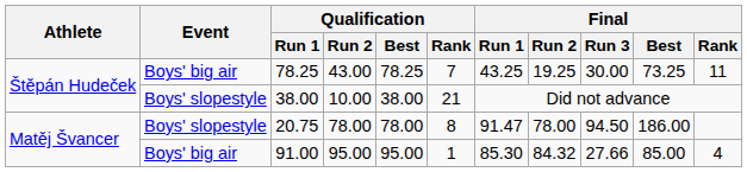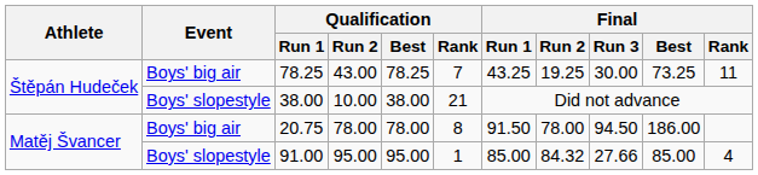20.75 | Event: Boys' slopestyle -> Boys' big air
20.75 | Final / Run 1: 91.47 -> 91.50
91.00 | Event: Boys' big air -> Boys' slopestyle
91.00 | Final / Run 1: 85.30 -> 85.00
